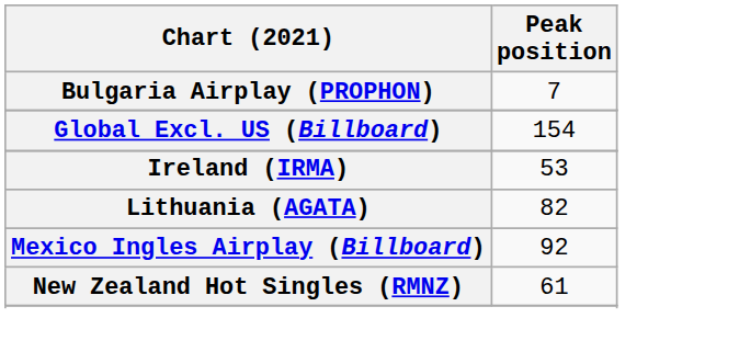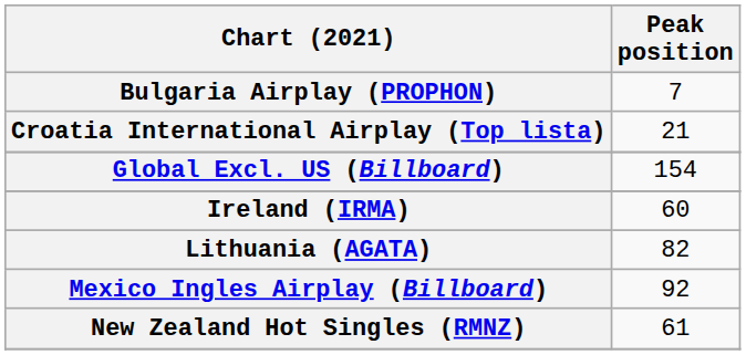+ row: Croatia International Airplay (Top lista) | 21
Ireland (IRMA) | Peak position: 53 -> 60
